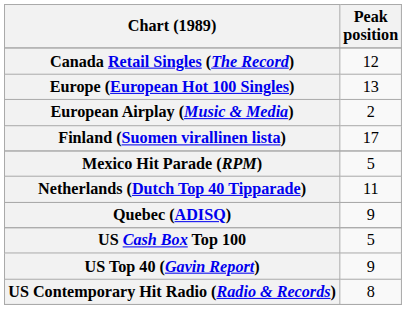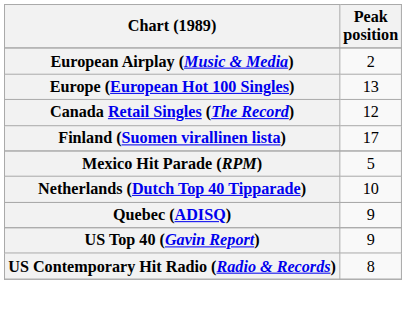rows swapped: Canada Retail Singles (The Record) <-> European Airplay (Music & Media)
Netherlands (Dutch Top 40 Tipparade) | Peak position: 11 -> 10
- row: US Cash Box Top 100 | 5
